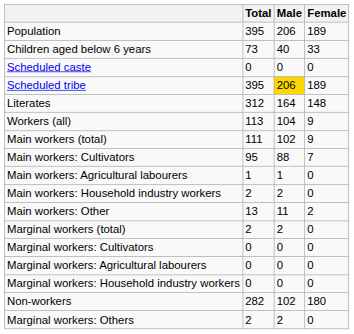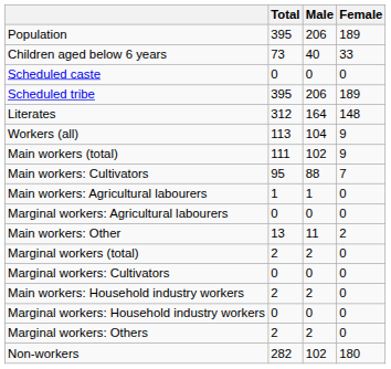Scheduled tribe | Male: gold background -> no background
rows swapped: Main workers: Household industry workers <-> Marginal workers: Agricultural labourers
rows swapped: Marginal workers: Others <-> Non-workers
